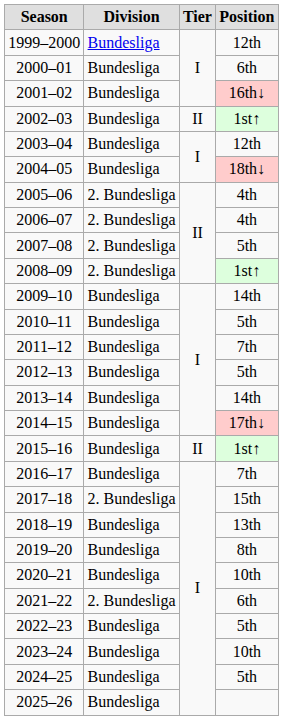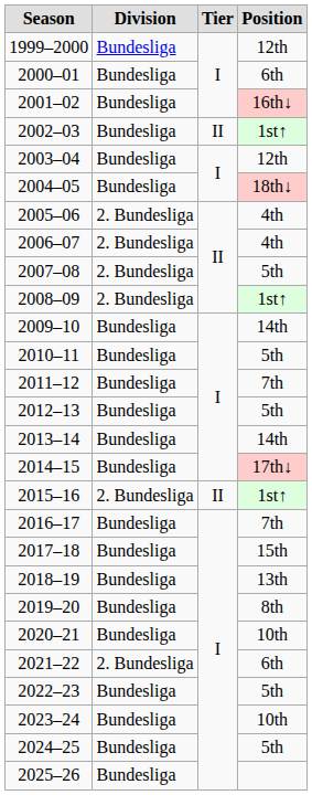2015–16 | Division: Bundesliga -> 2. Bundesliga
2017–18 | Division: 2. Bundesliga -> Bundesliga
